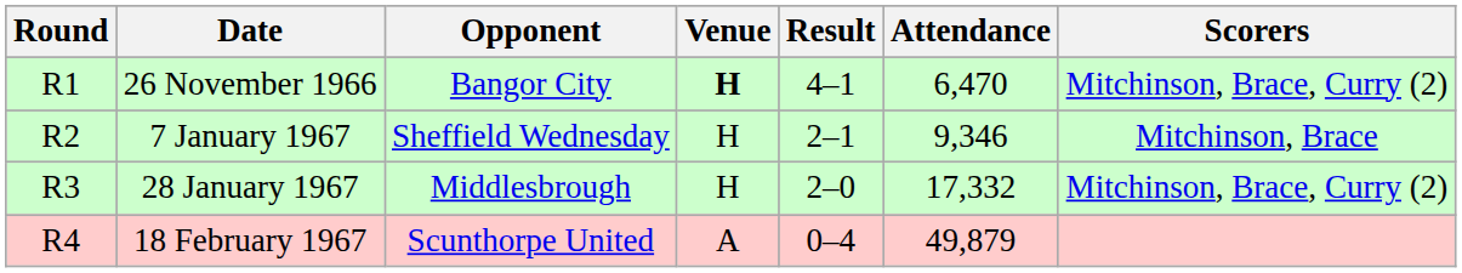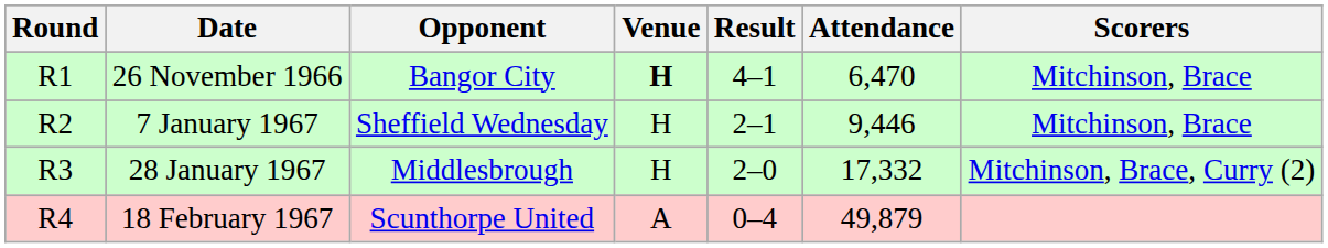26 November 1966 | Scorers: Mitchinson, Brace, Curry (2) -> Mitchinson, Brace
7 January 1967 | Attendance: 9,346 -> 9,446
